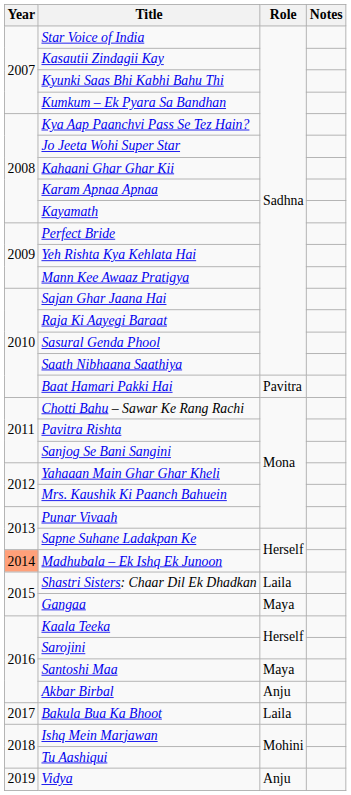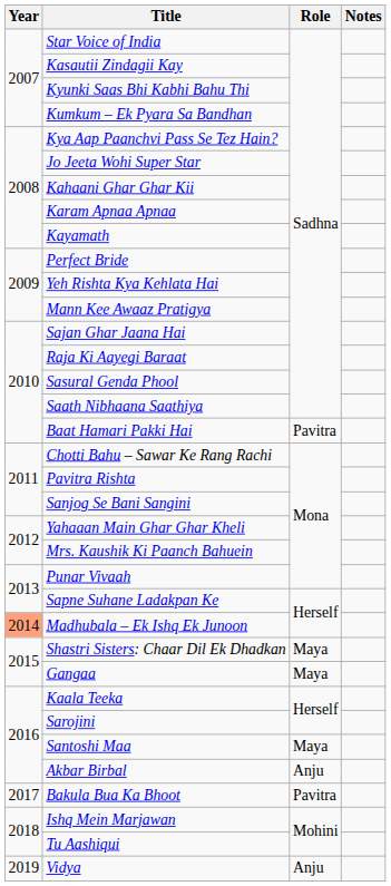Shastri Sisters: Chaar Dil Ek Dhadkan | Role: Laila -> Maya
Bakula Bua Ka Bhoot | Role: Laila -> Pavitra
